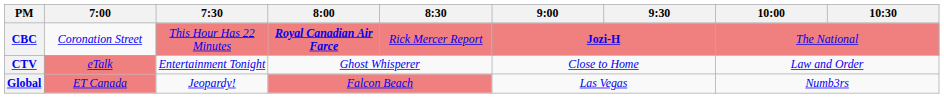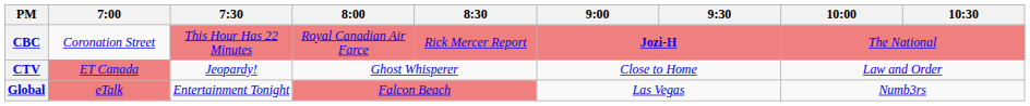CBC | 8:00: bold -> normal
CTV | 7:00: eTalk -> ET Canada
CTV | 7:30: Entertainment Tonight -> Jeopardy!
Global | 7:00: ET Canada -> eTalk
Global | 7:30: Jeopardy! -> Entertainment Tonight
